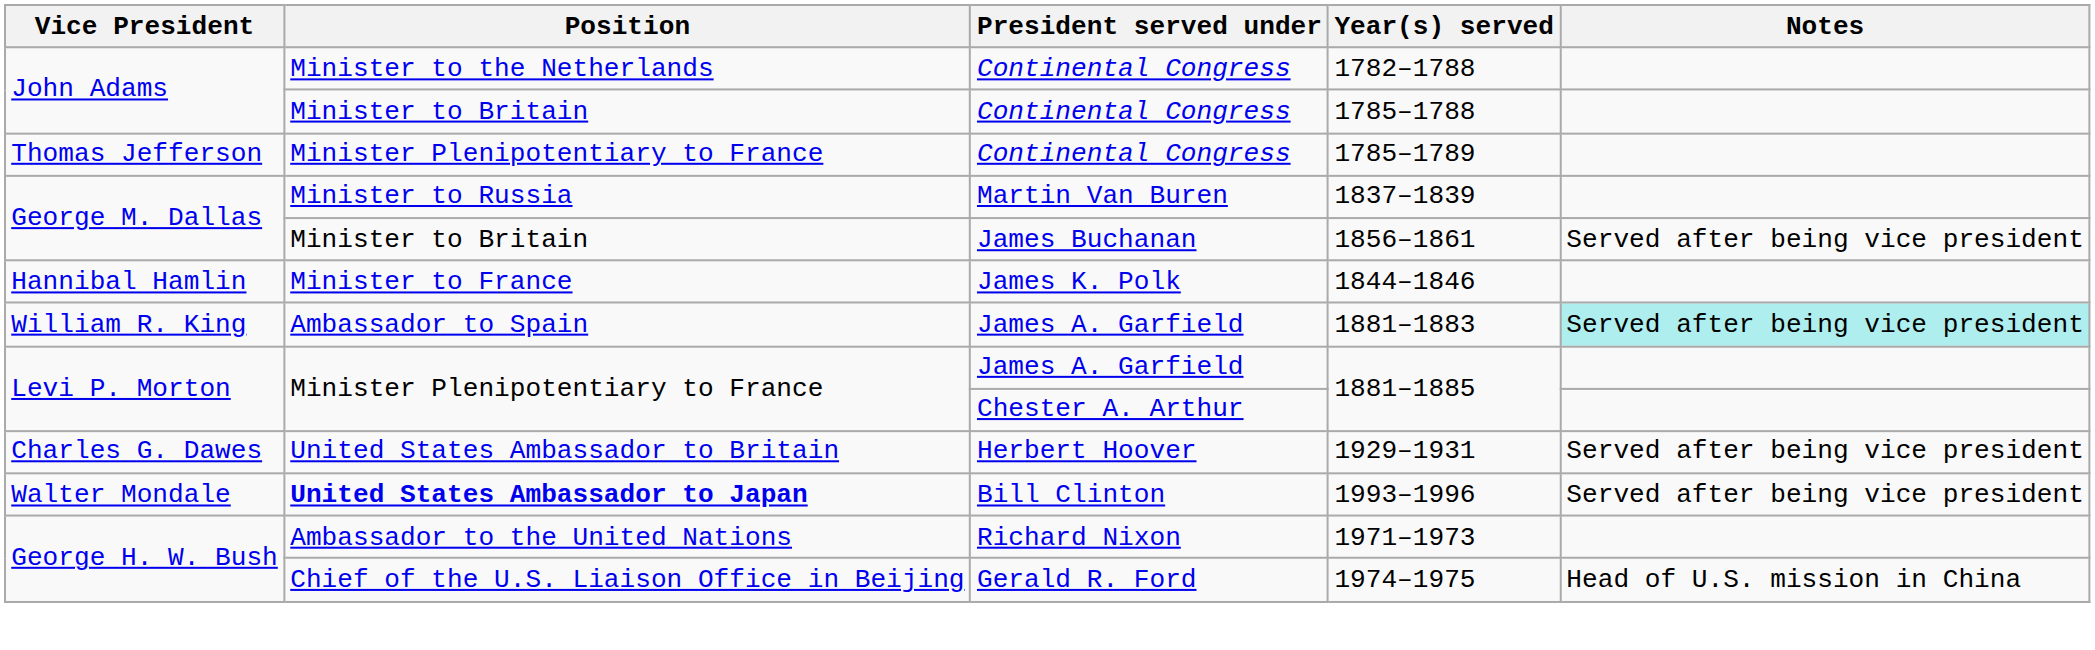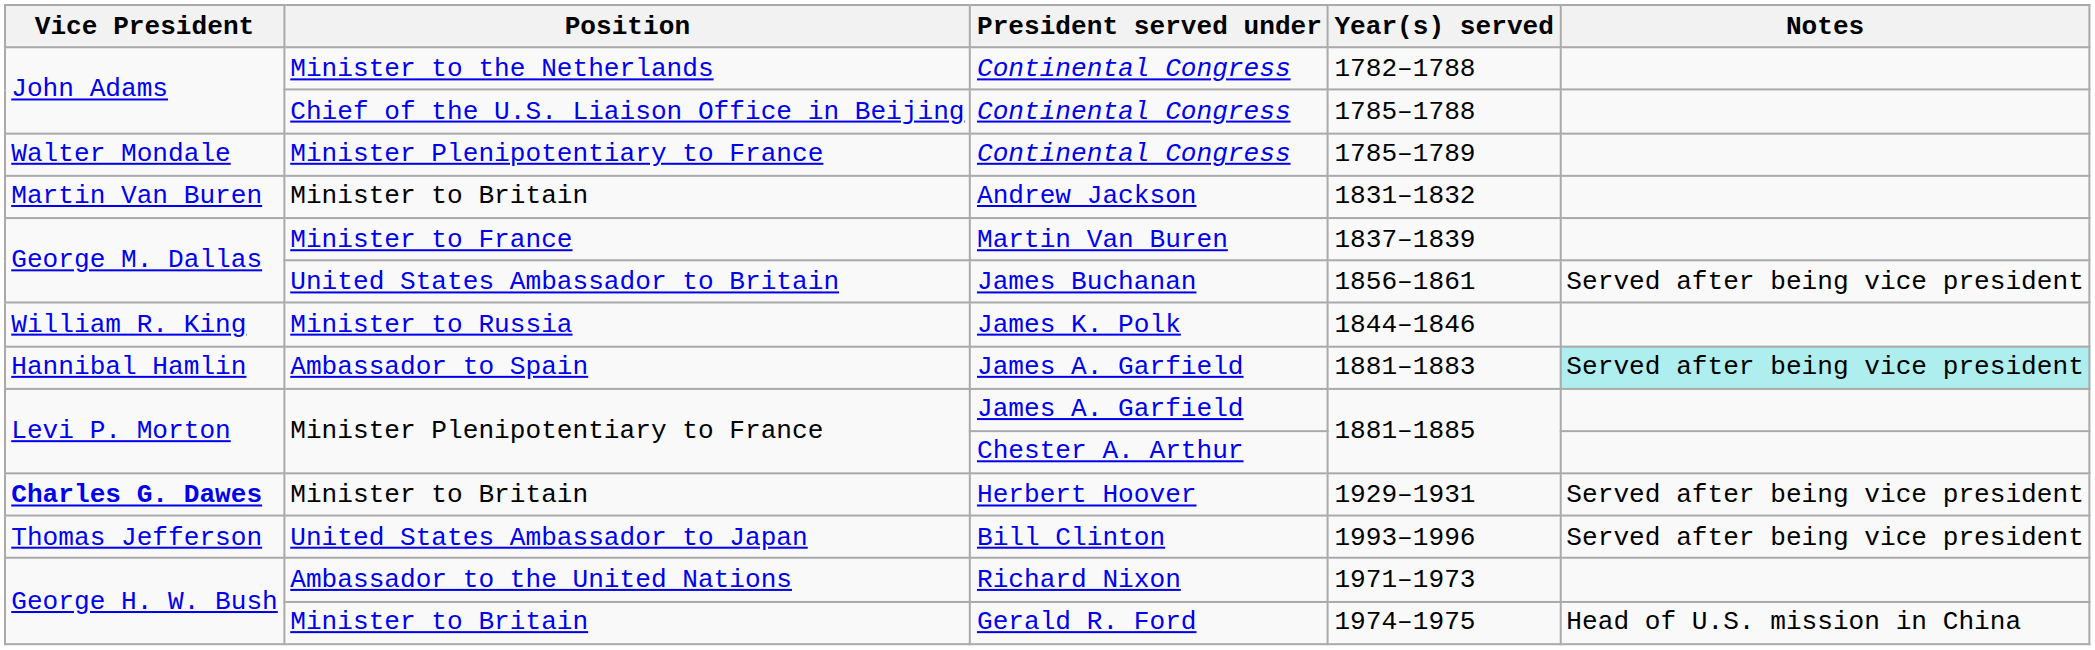1785–1788 | Position: Minister to Britain -> Chief of the U.S. Liaison Office in Beijing
1785–1789 | Vice President: Thomas Jefferson -> Walter Mondale
+ row: Martin Van Buren | Minister to Britain | Andrew Jackson | 1831–1832
1837–1839 | Position: Minister to Russia -> Minister to France
1856–1861 | Position: Minister to Britain -> United States Ambassador to Britain
1844–1846 | Vice President: Hannibal Hamlin -> William R. King
1844–1846 | Position: Minister to France -> Minister to Russia
1881–1883 | Vice President: William R. King -> Hannibal Hamlin
1929–1931 | Vice President: normal -> bold
1929–1931 | Position: United States Ambassador to Britain -> Minister to Britain
1993–1996 | Vice President: Walter Mondale -> Thomas Jefferson
1993–1996 | Position: bold -> normal
1974–1975 | Position: Chief of the U.S. Liaison Office in Beijing -> Minister to Britain
